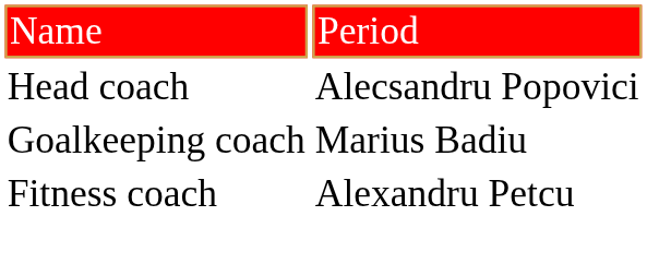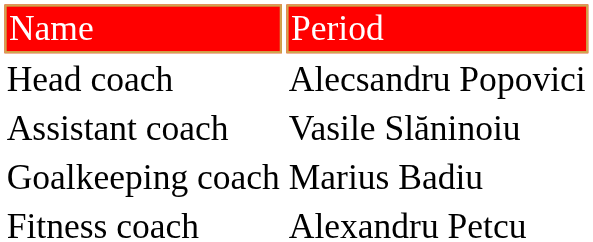+ row: Assistant coach | Vasile Slăninoiu
